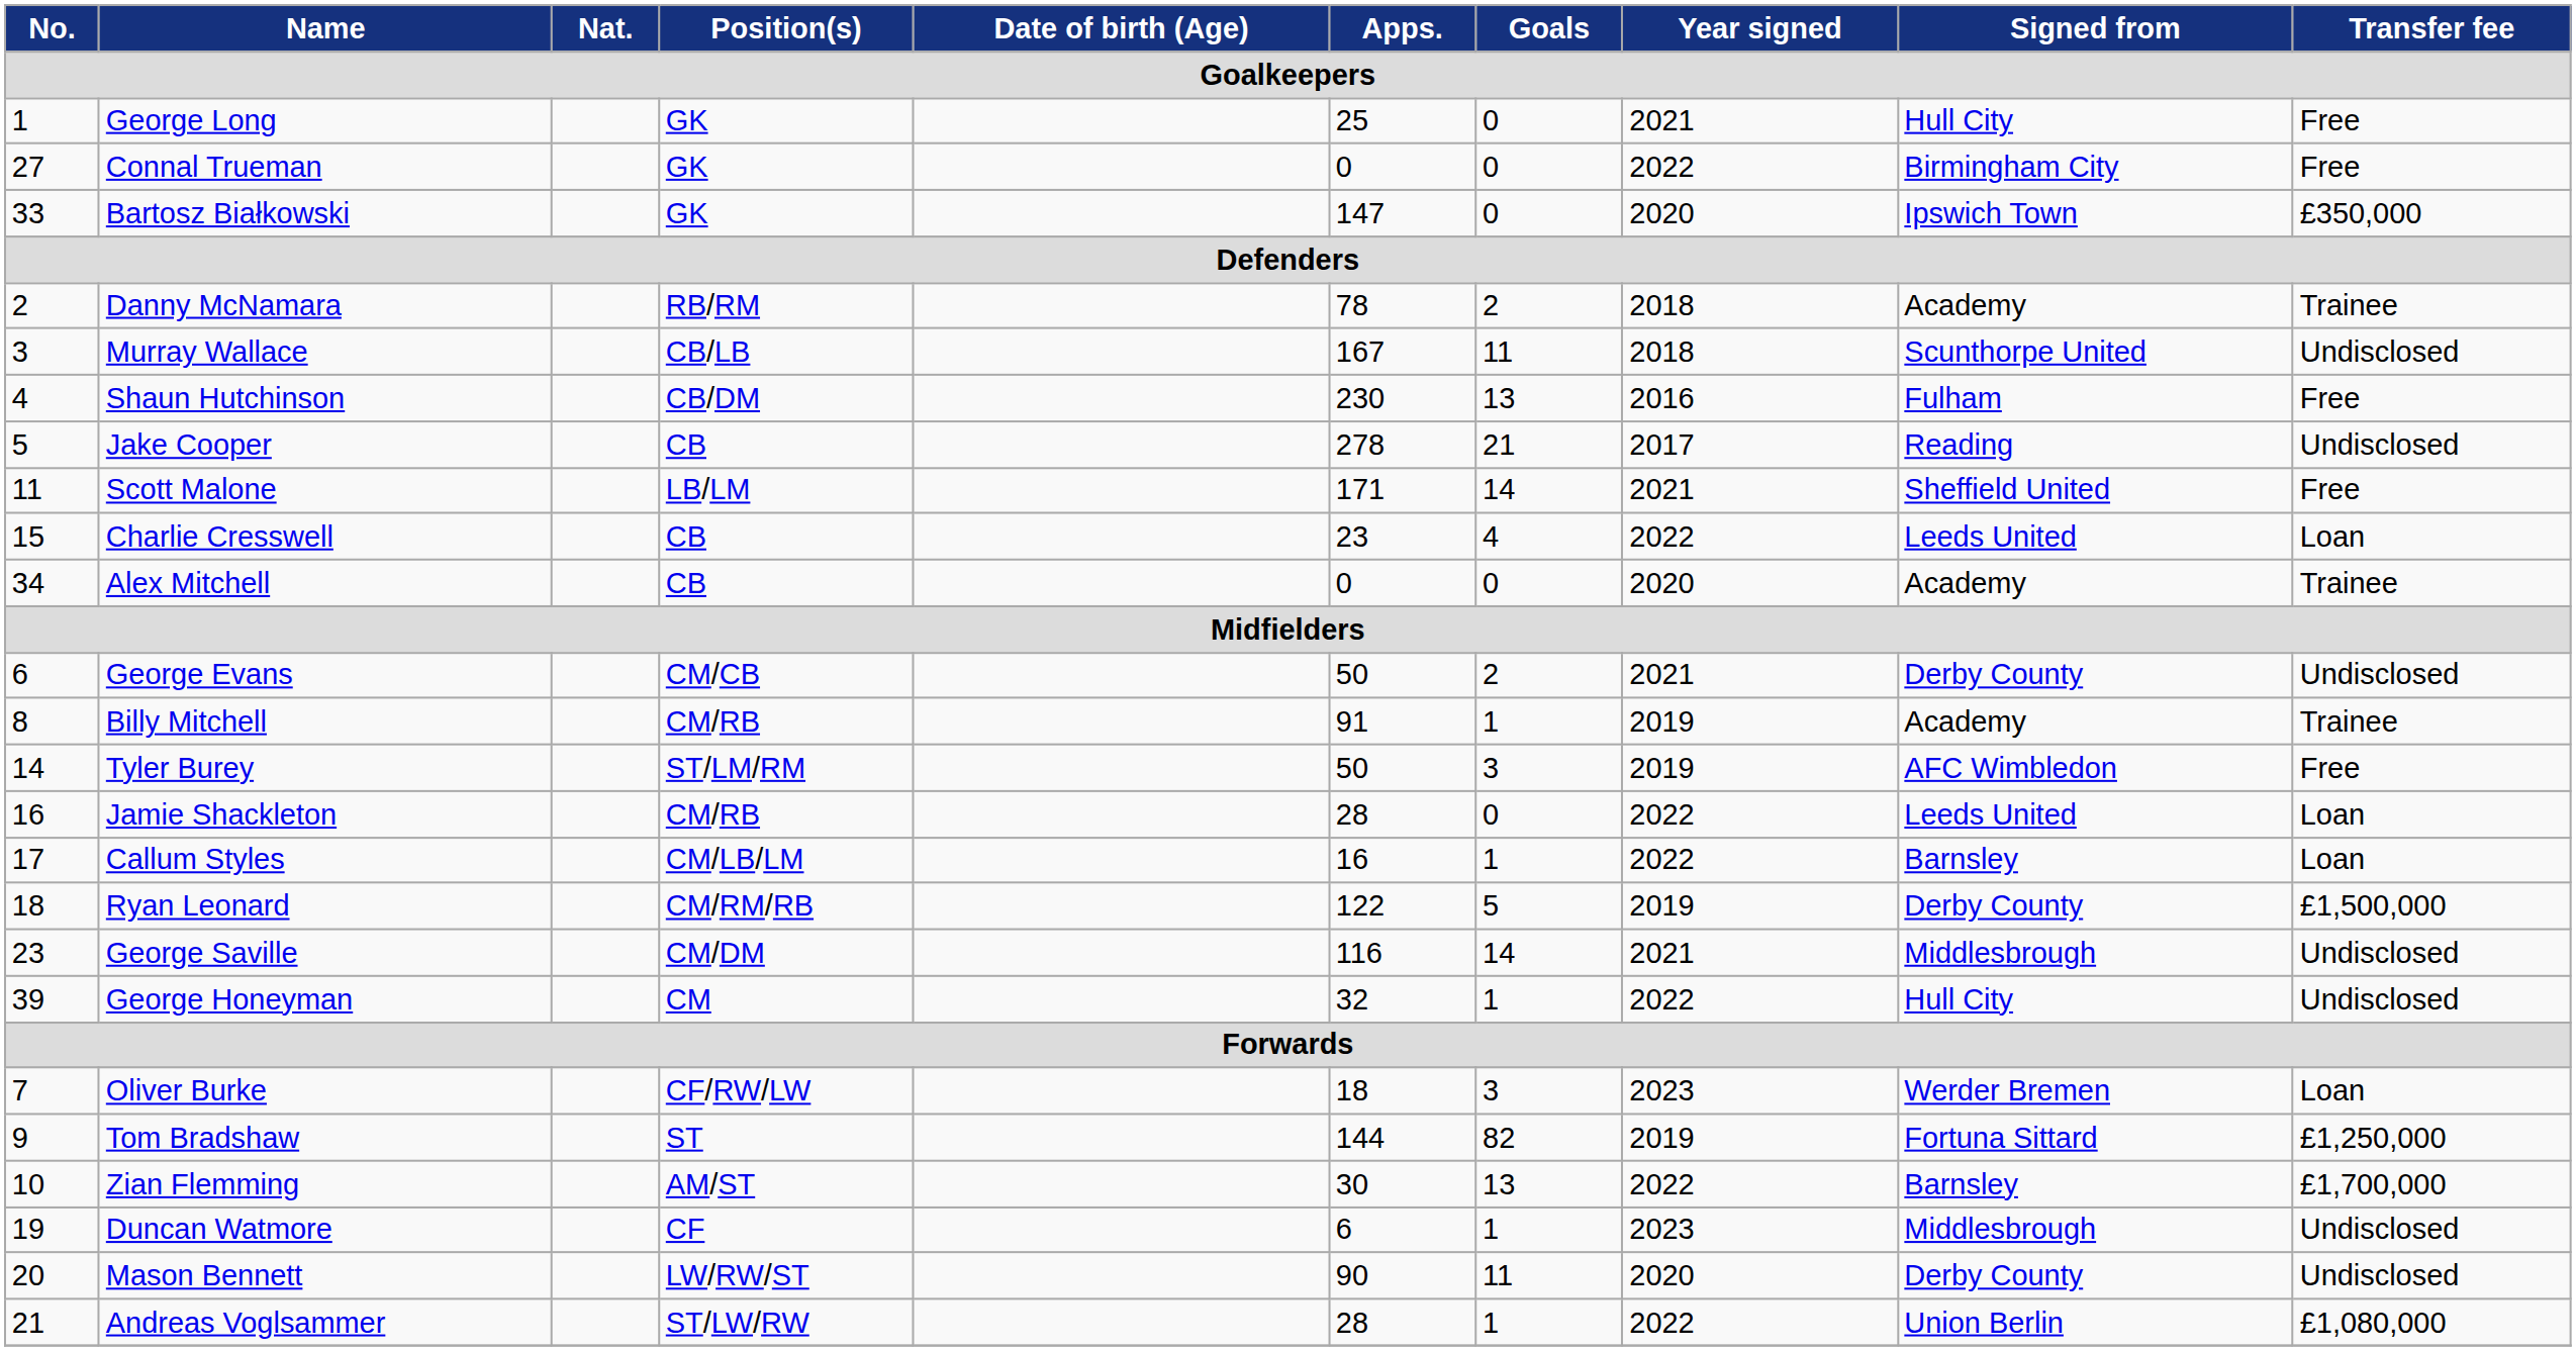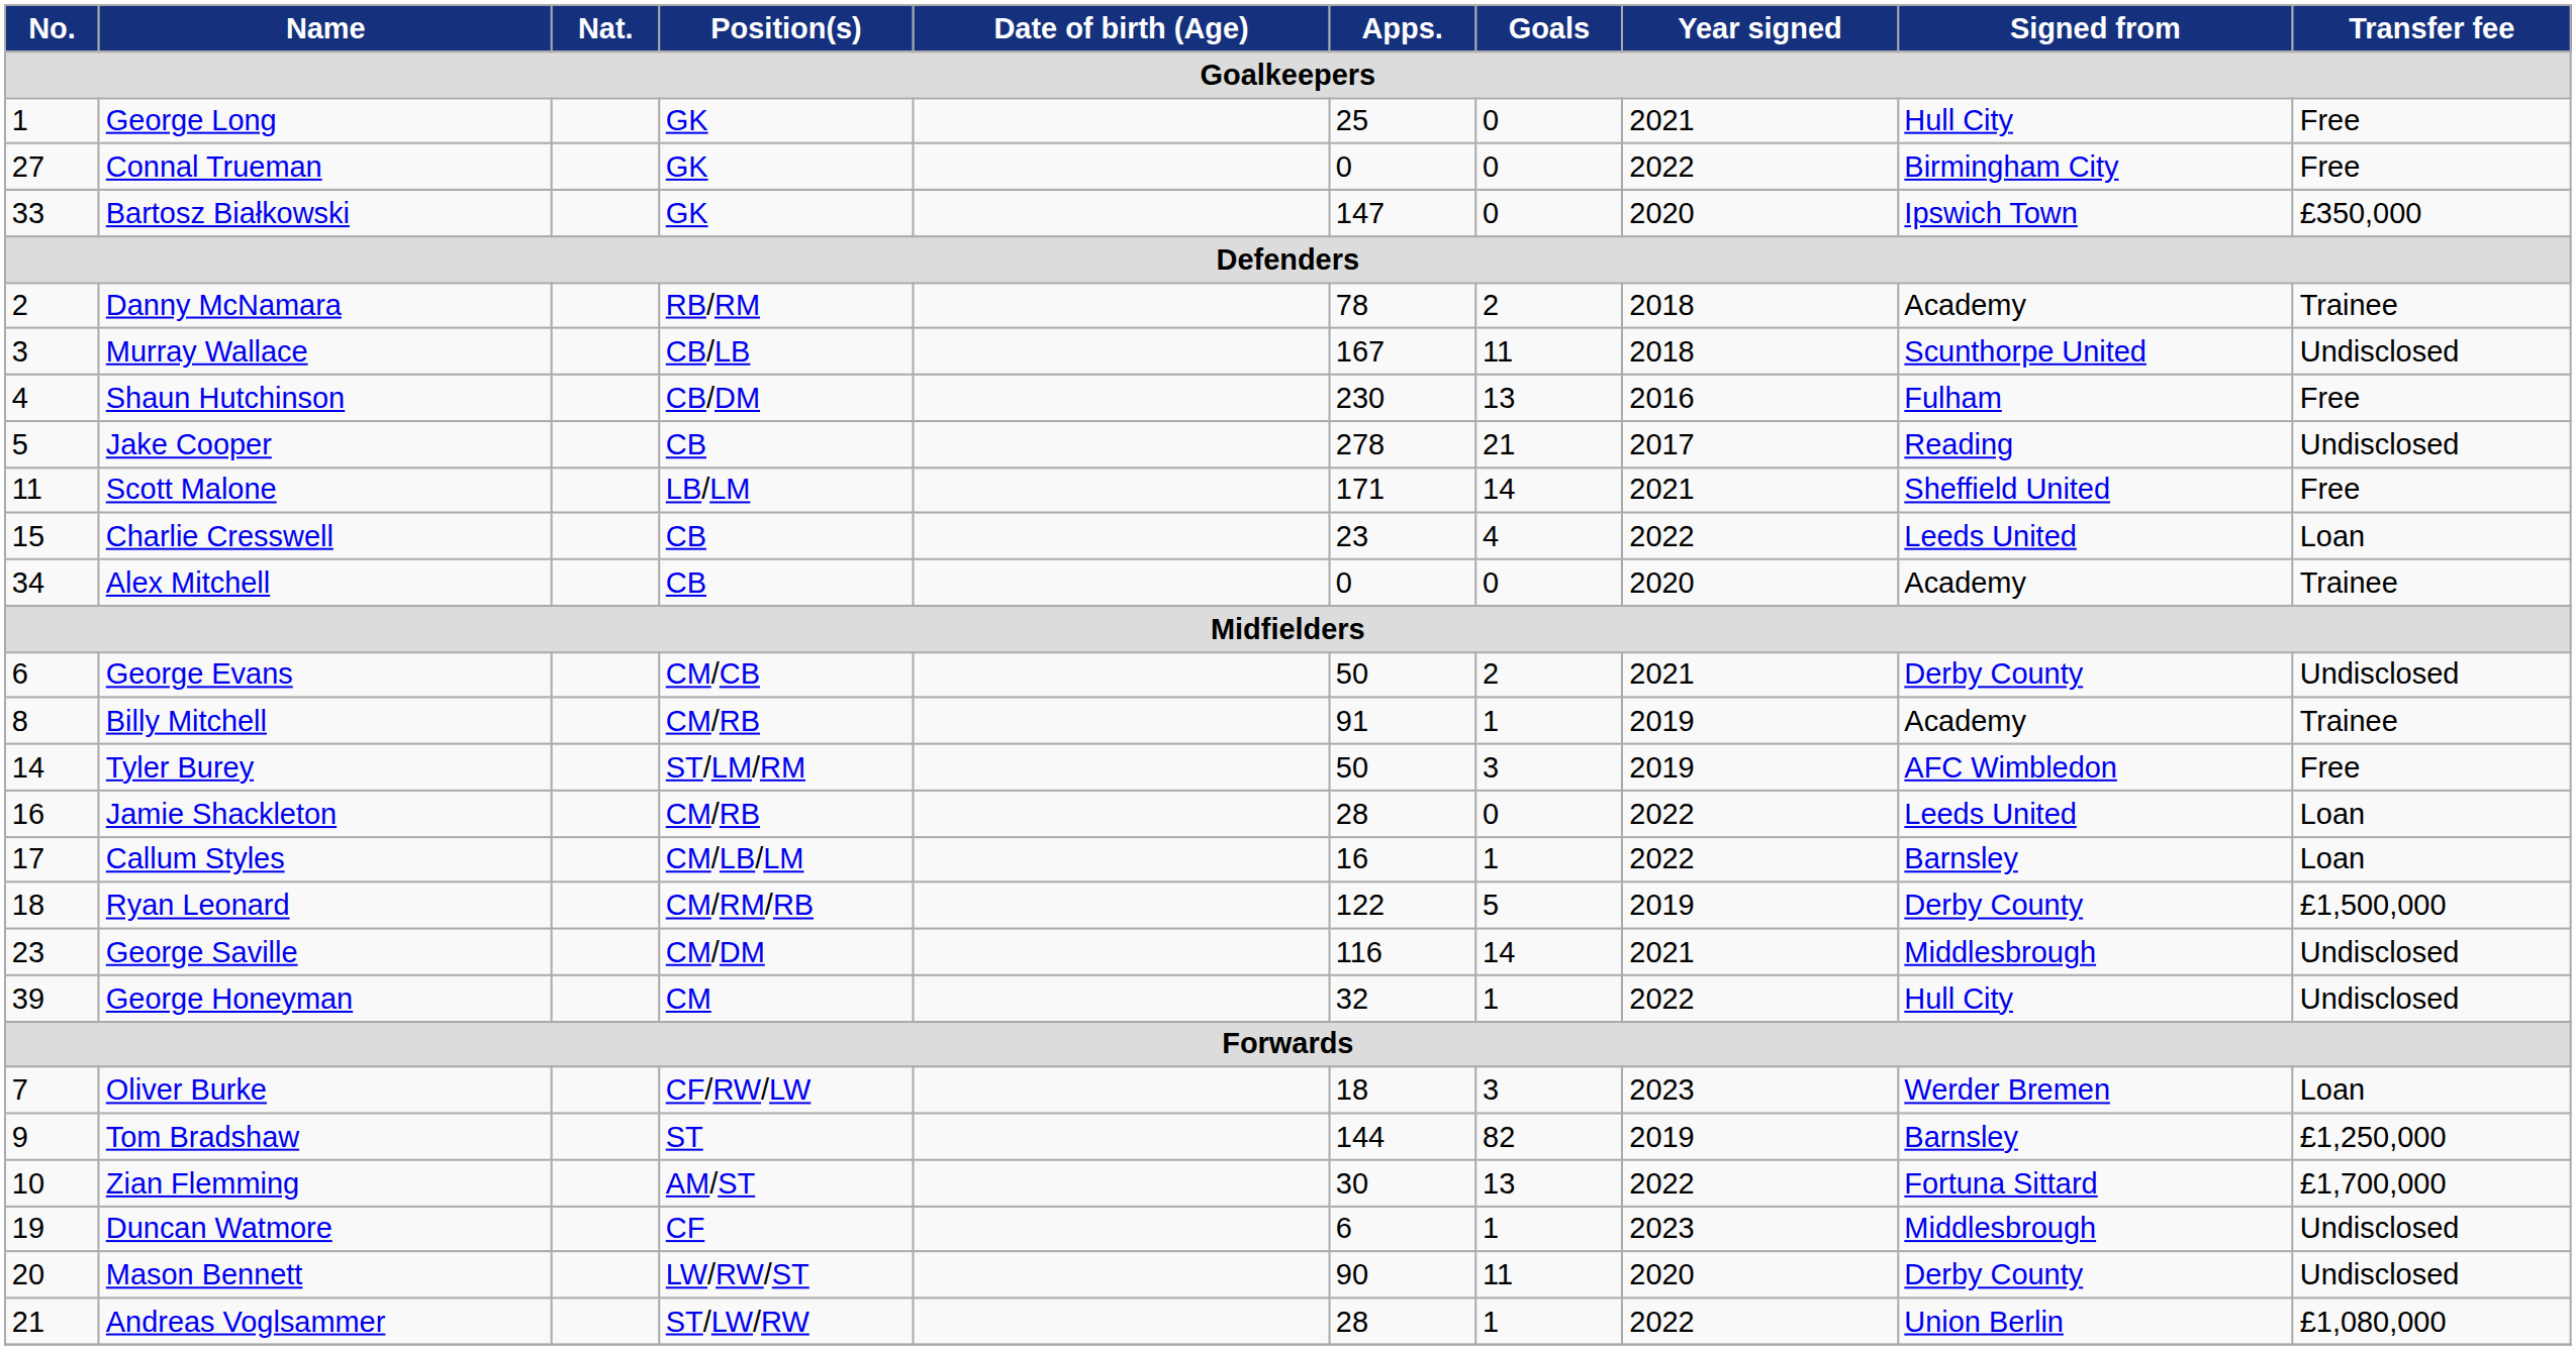Tom Bradshaw | Signed from: Fortuna Sittard -> Barnsley
Zian Flemming | Signed from: Barnsley -> Fortuna Sittard
